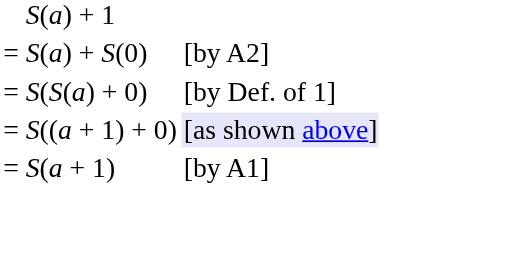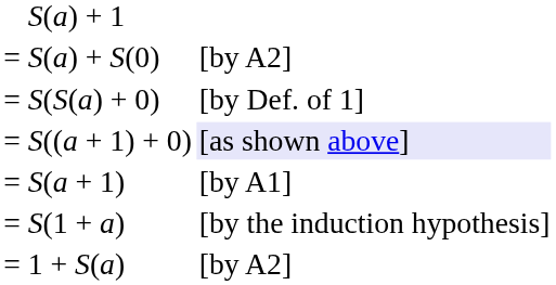+ row: = | S(1 + a) | [by the induction hypothesis]
+ row: = | 1 + S(a) | [by A2]
